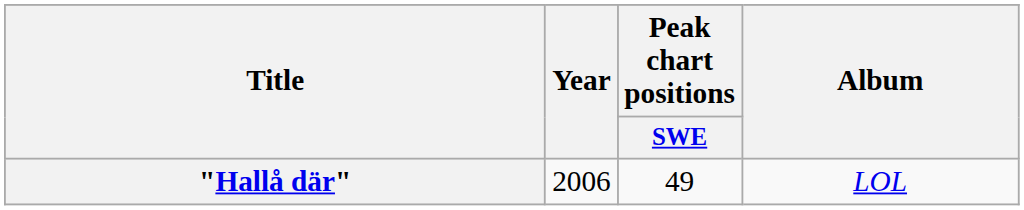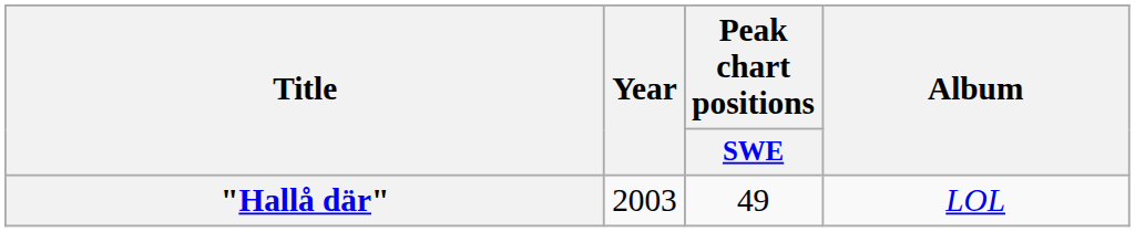"Hallå där" | Year: 2006 -> 2003
